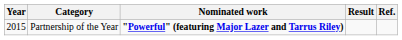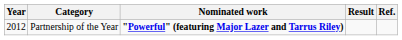Partnership of the Year | Year: 2015 -> 2012
